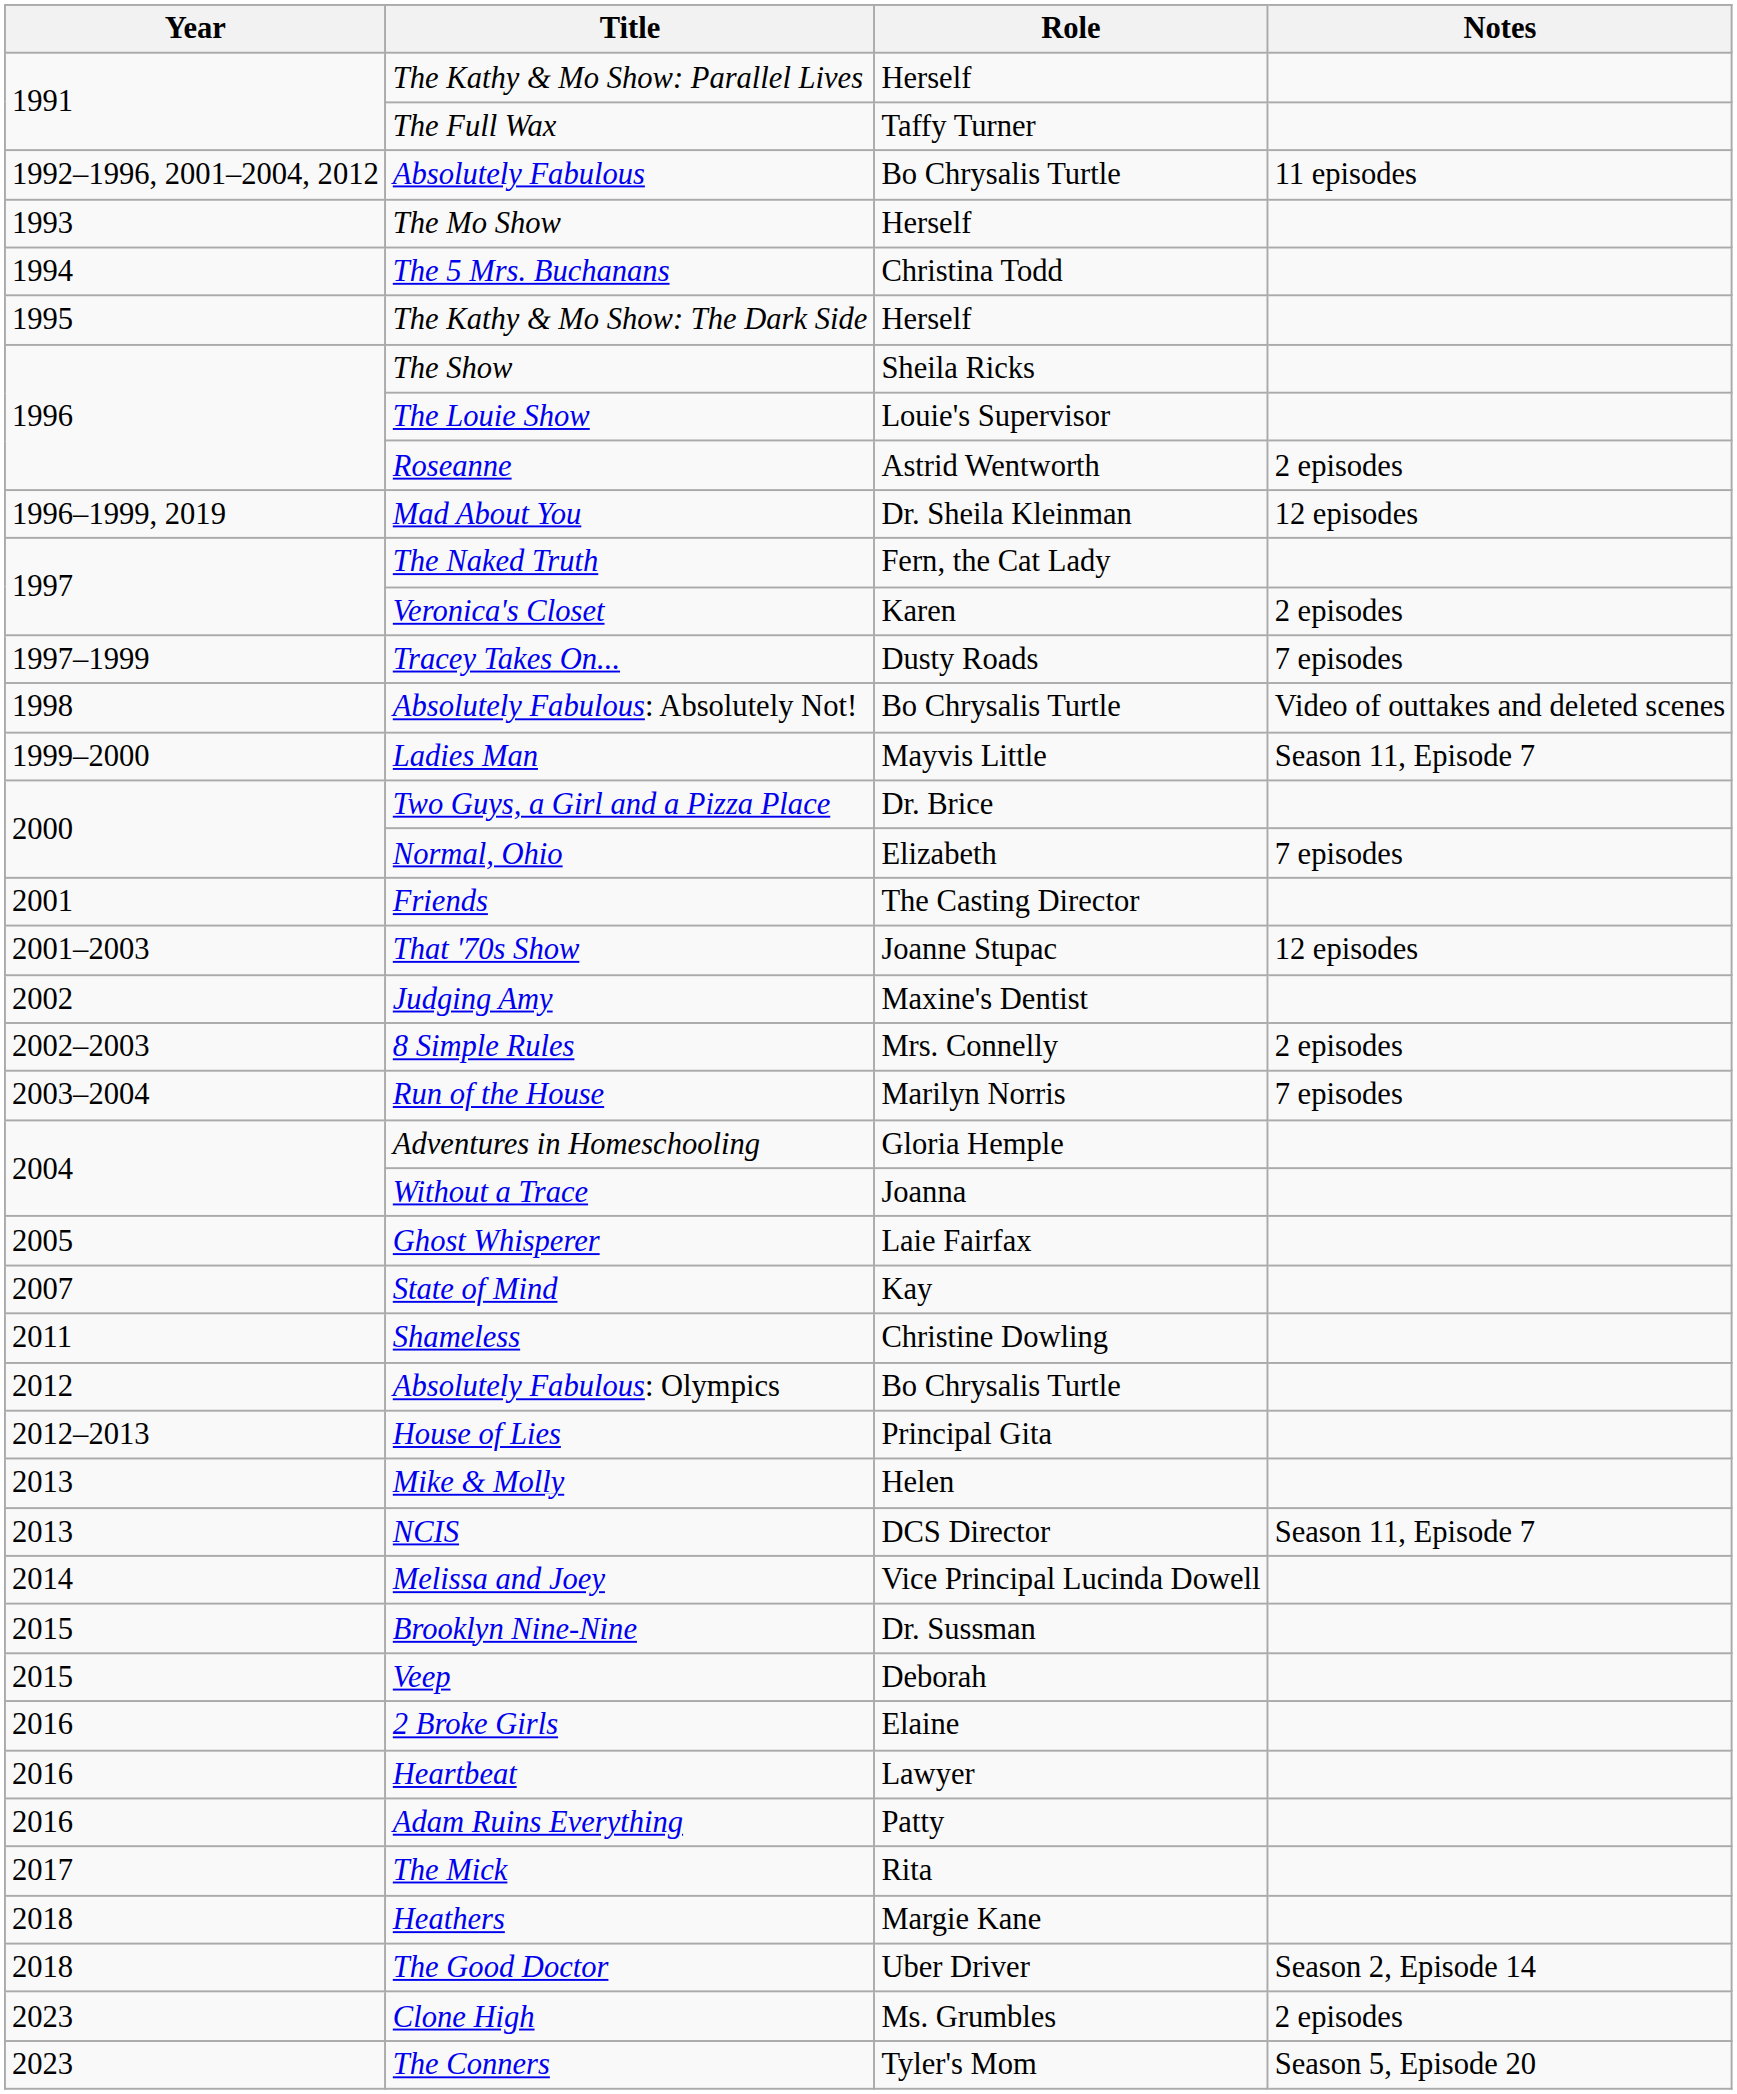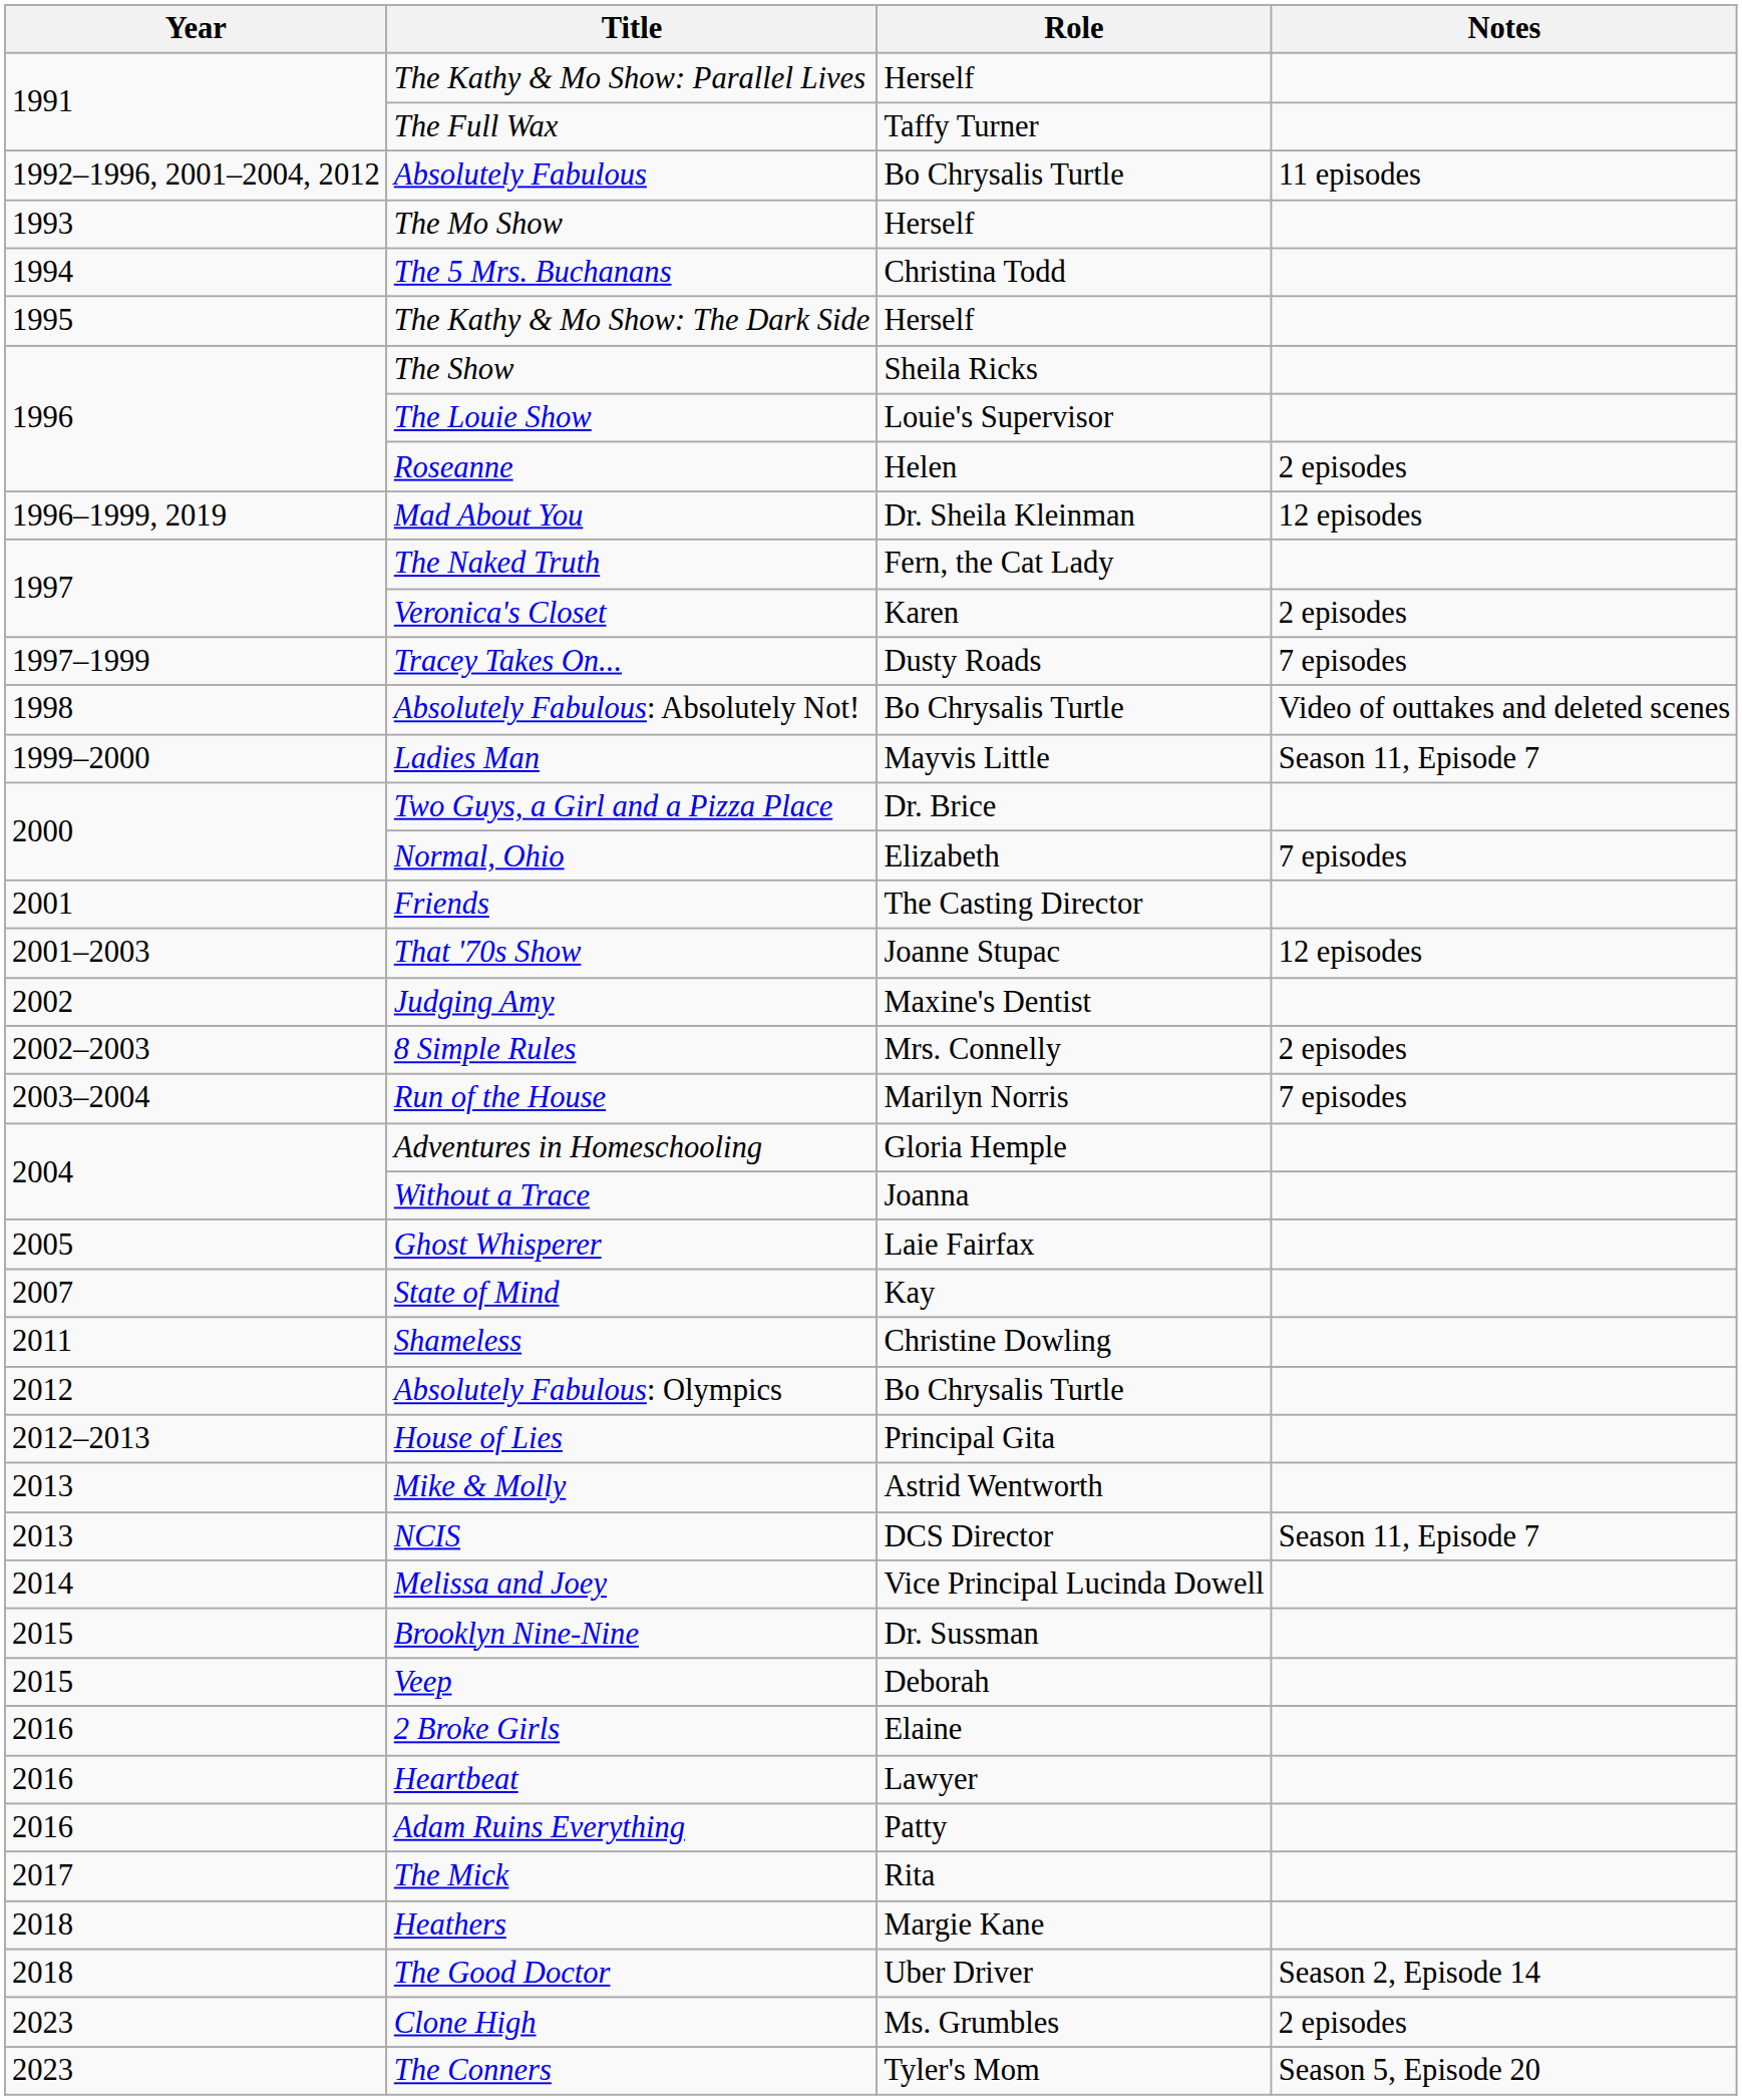Roseanne | Role: Astrid Wentworth -> Helen
Mike & Molly | Role: Helen -> Astrid Wentworth
